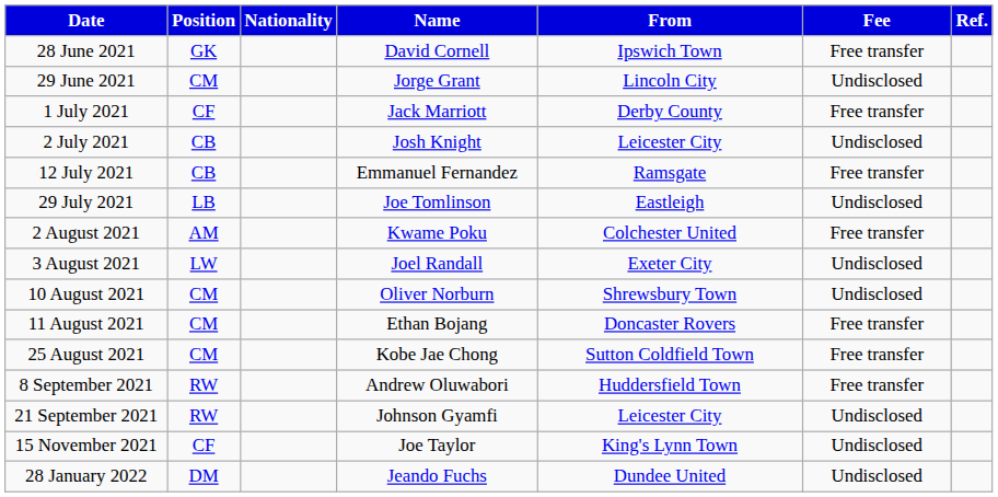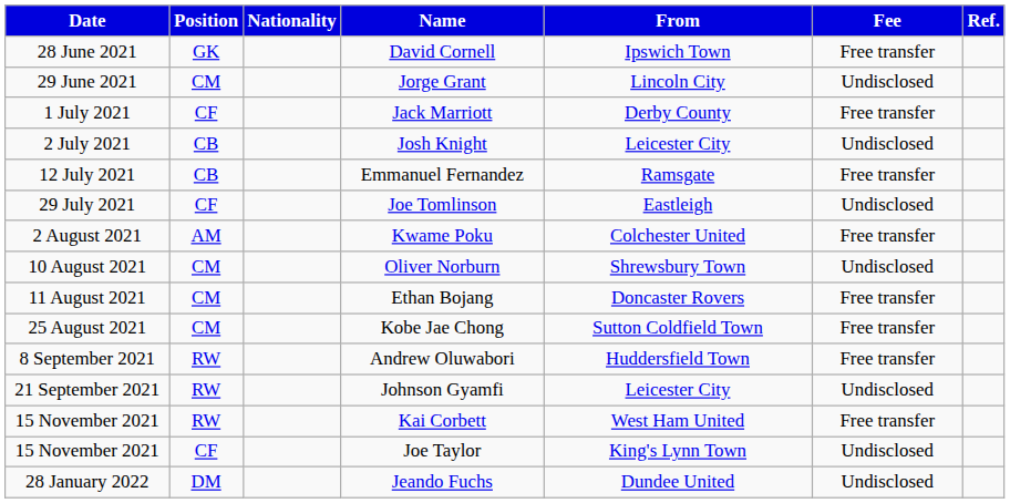Joe Tomlinson | Position: LB -> CF
- row: 3 August 2021 | LW | Joel Randall | Exeter City | Undisclosed
+ row: 15 November 2021 | RW | Kai Corbett | West Ham United | Free transfer
